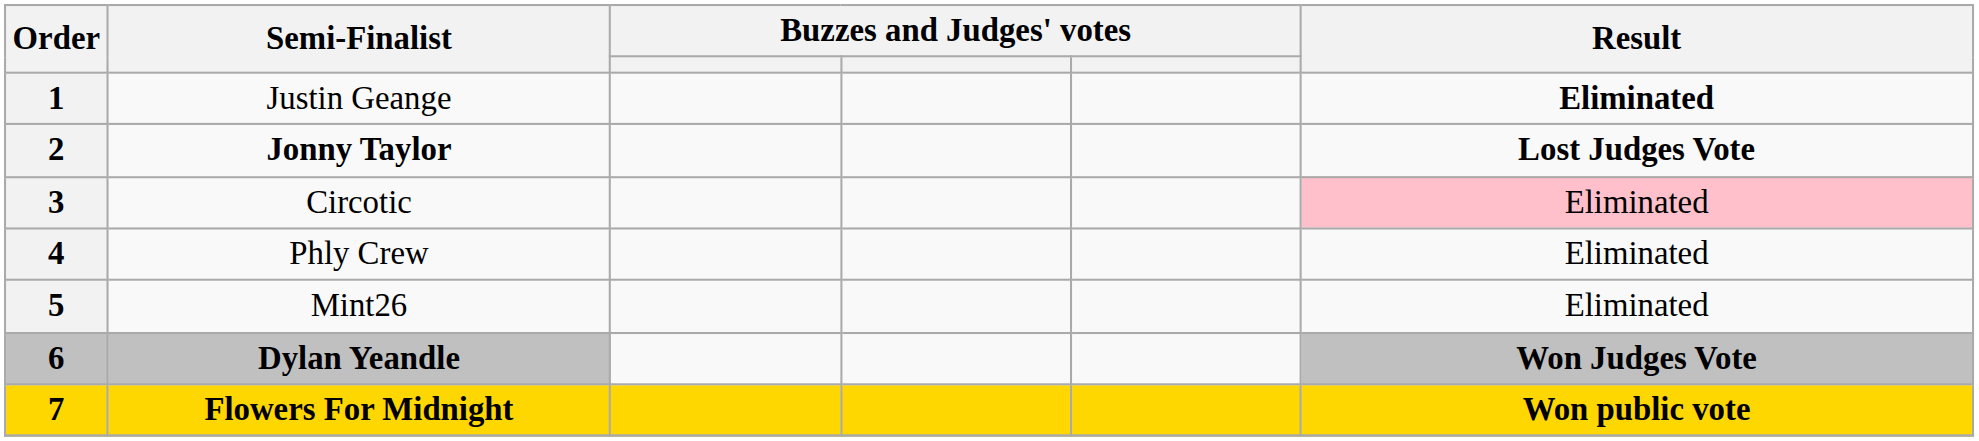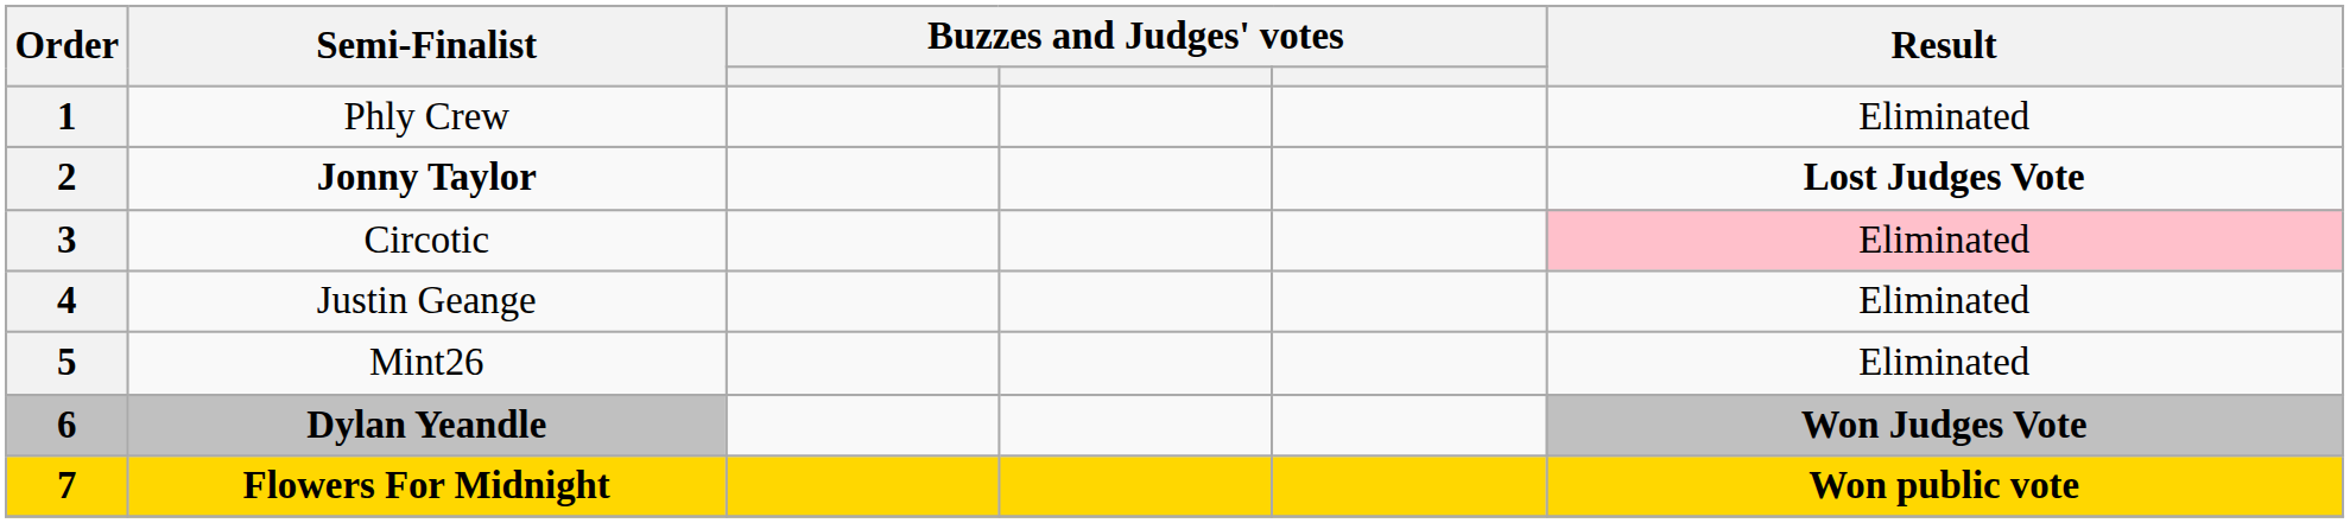1 | Semi-Finalist: Justin Geange -> Phly Crew
1 | Result: bold -> normal
4 | Semi-Finalist: Phly Crew -> Justin Geange
